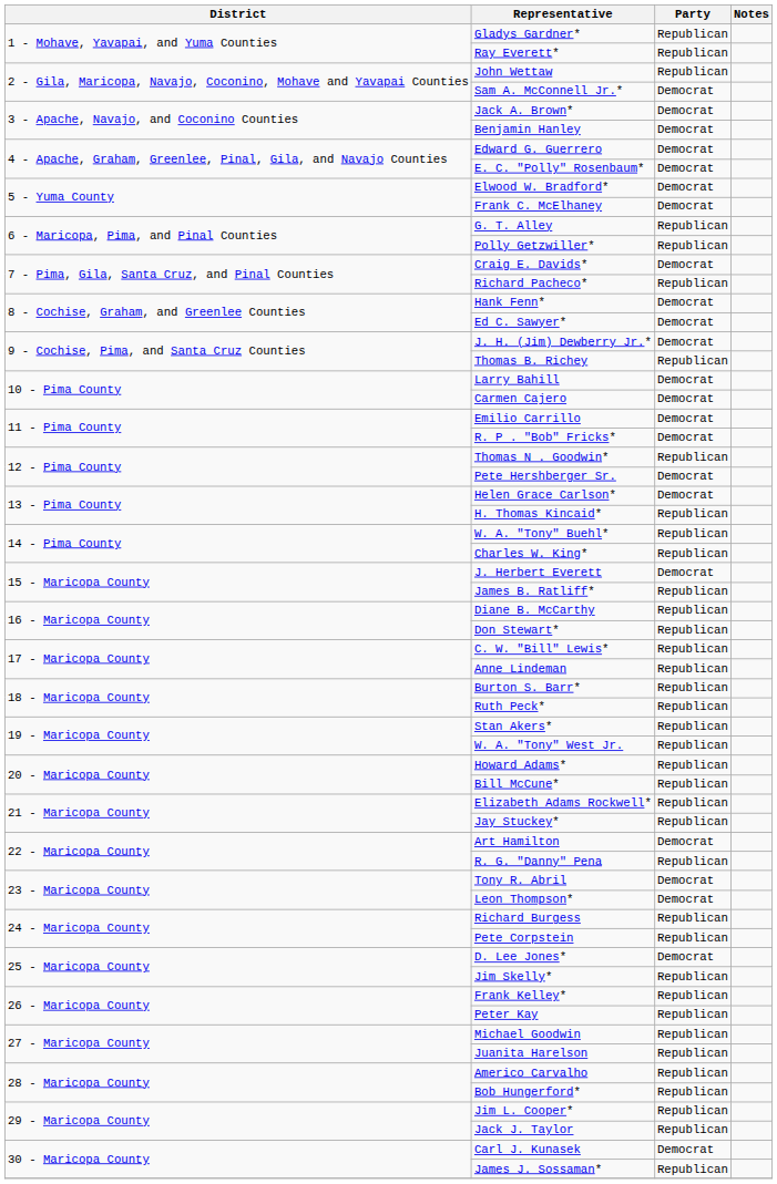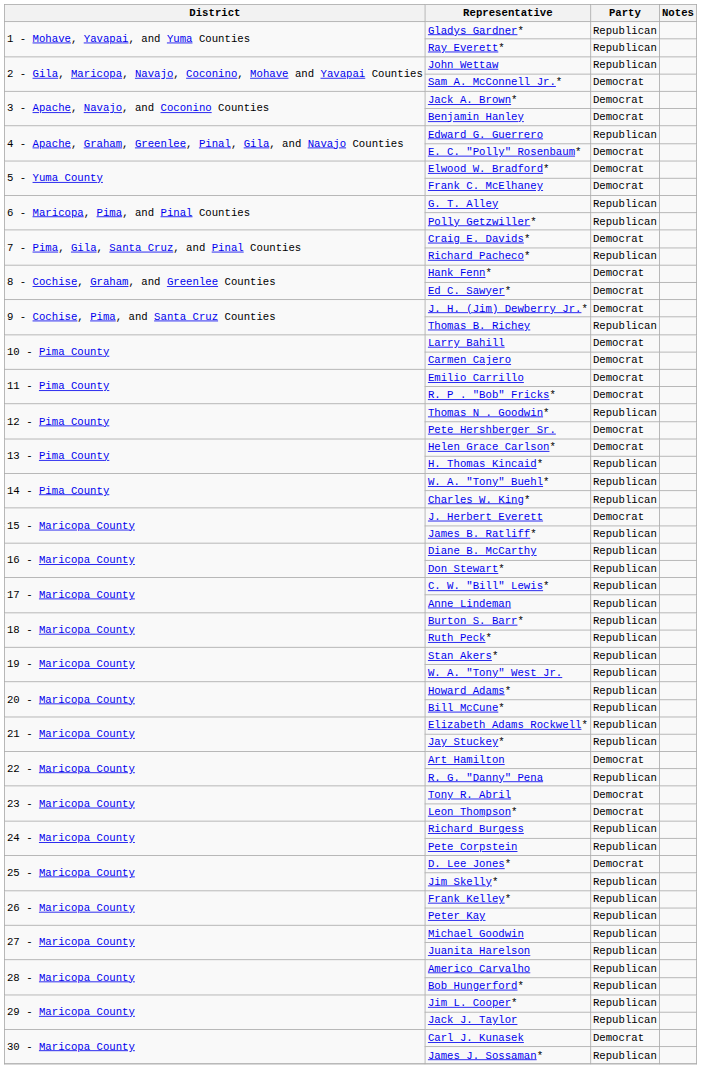Edward G. Guerrero | Party: Democrat -> Republican
